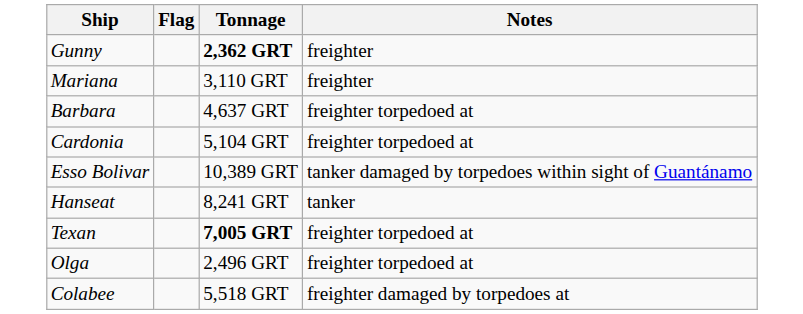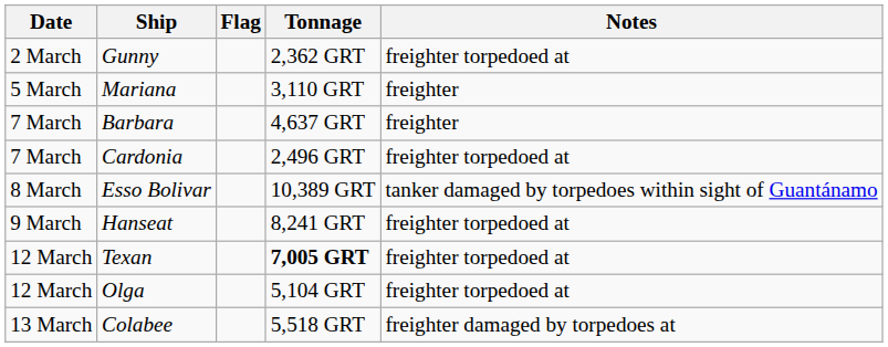+ column: Date | 2 March | 5 March | 7 March | 7 March | 8 March | 9 March | 12 March | 12 March | 13 March
Gunny | Tonnage: bold -> normal
Gunny | Notes: freighter -> freighter torpedoed at
Barbara | Notes: freighter torpedoed at -> freighter
Cardonia | Tonnage: 5,104 GRT -> 2,496 GRT
Hanseat | Notes: tanker -> freighter torpedoed at
Olga | Tonnage: 2,496 GRT -> 5,104 GRT
